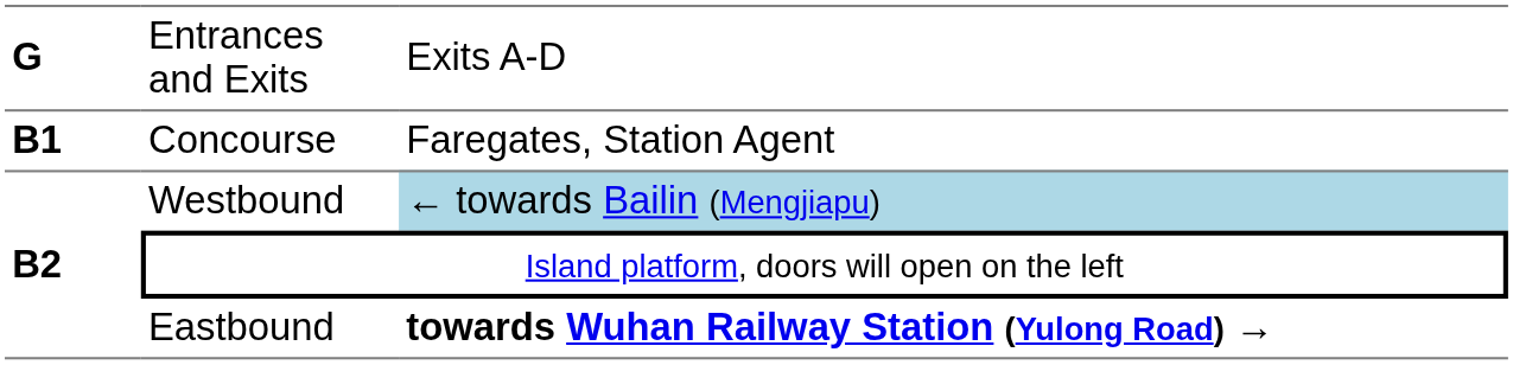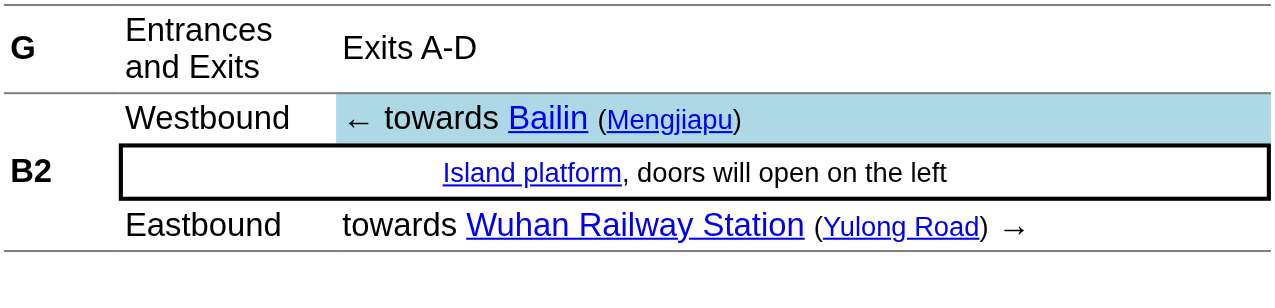- row: B1 | Concourse | Faregates, Station Agent
Eastbound | column 3: bold -> normal
